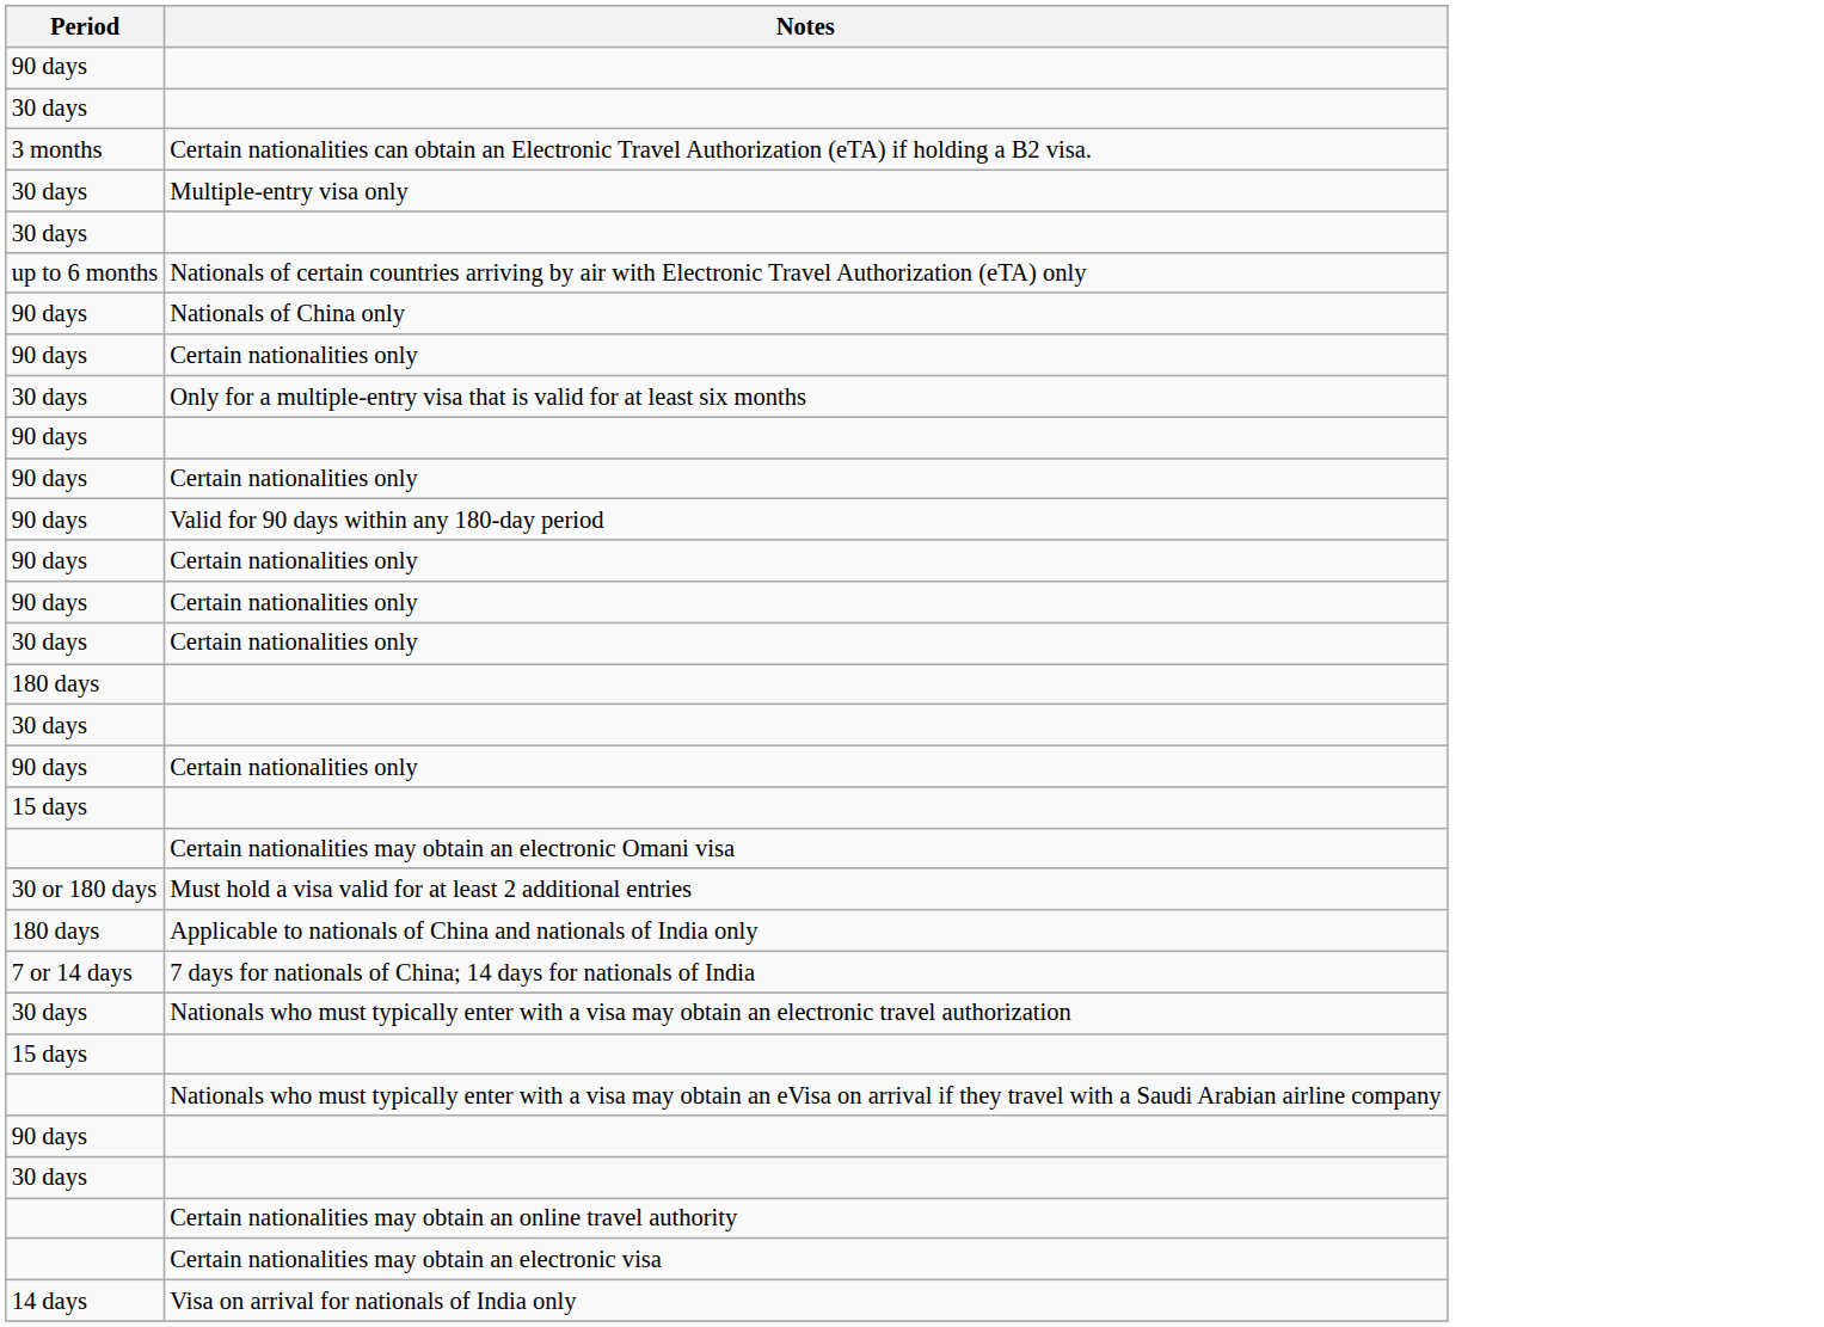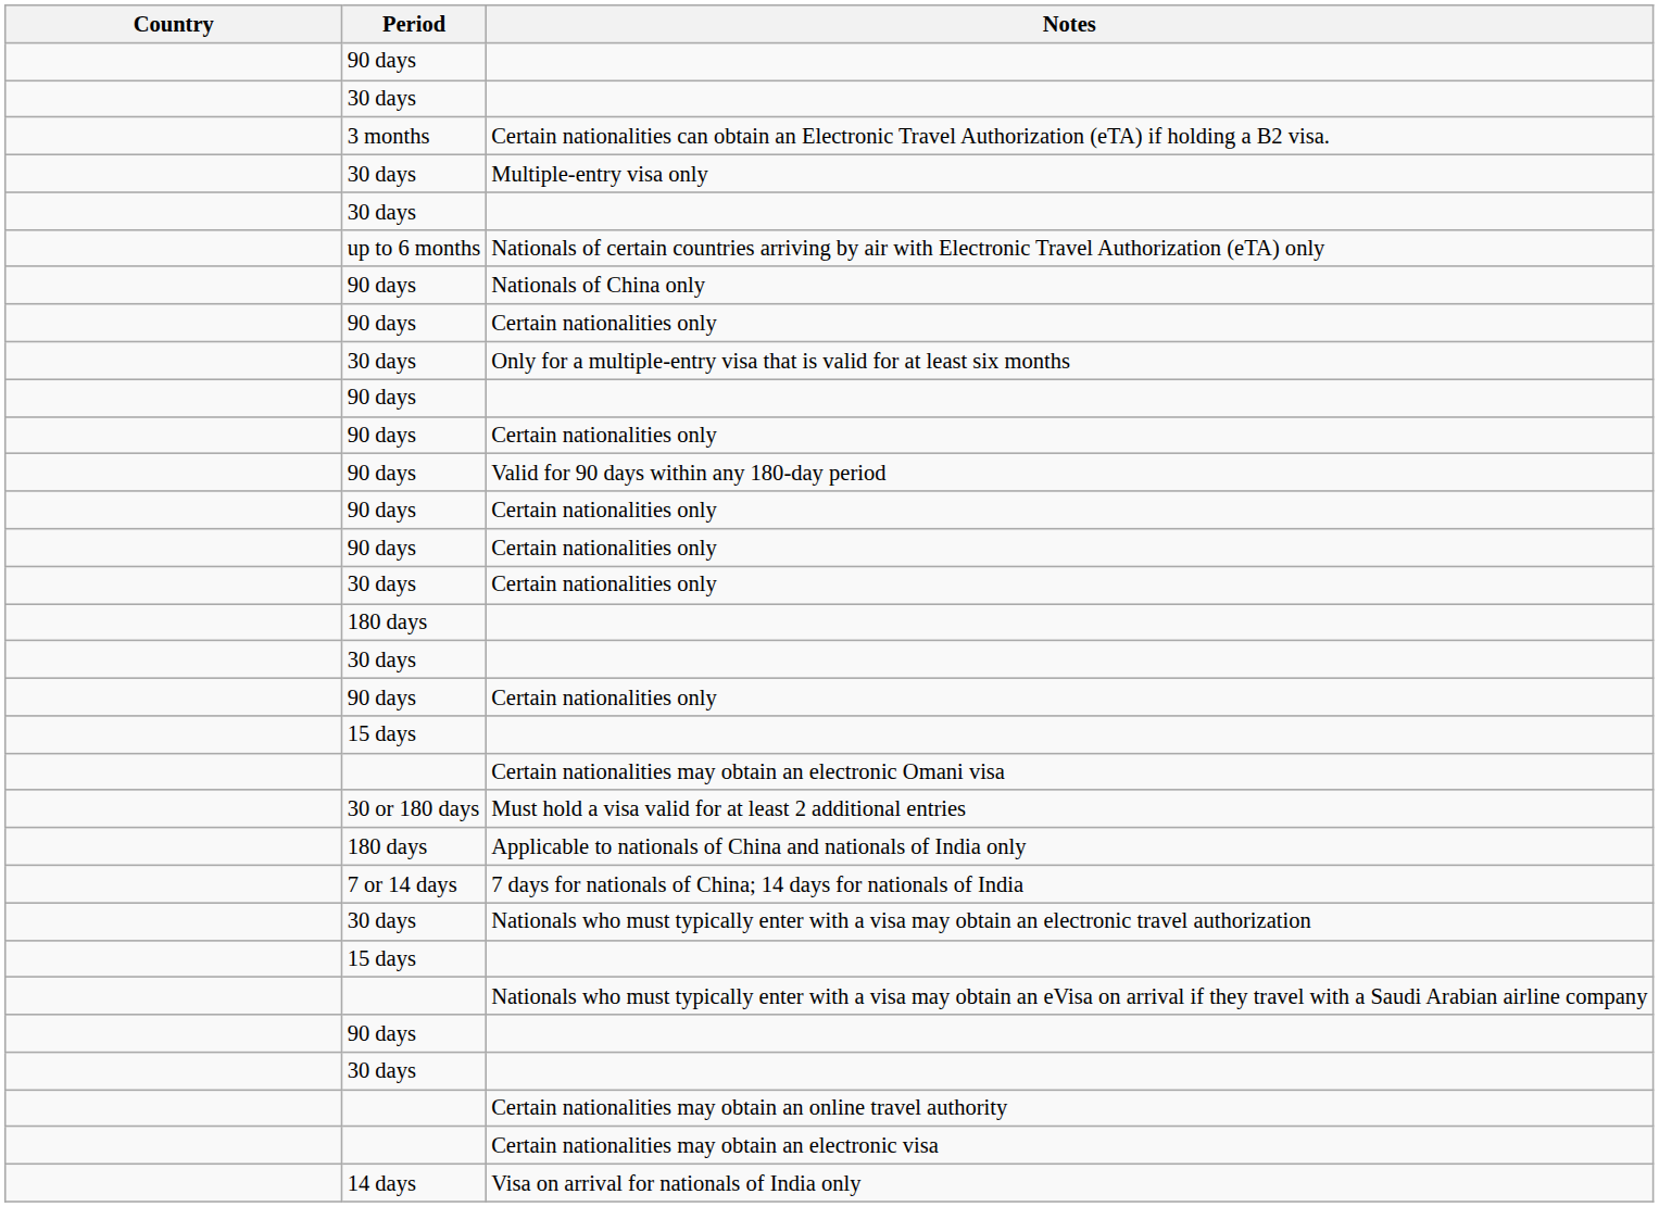+ column: Country
